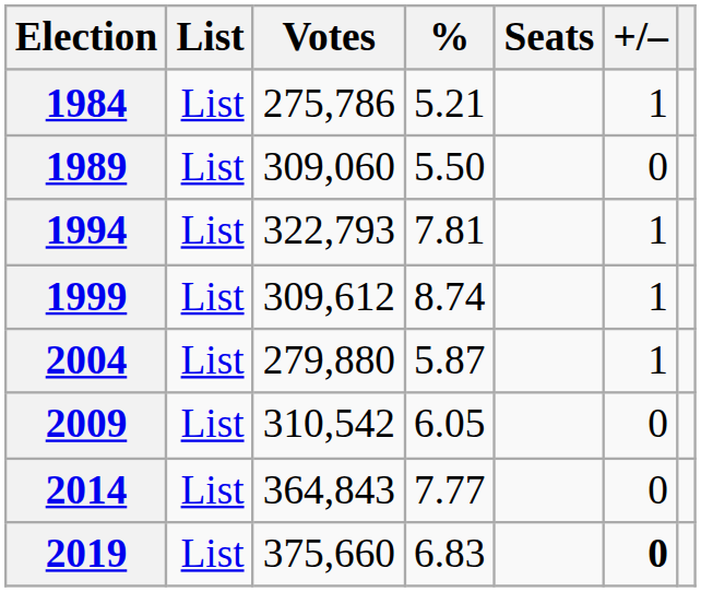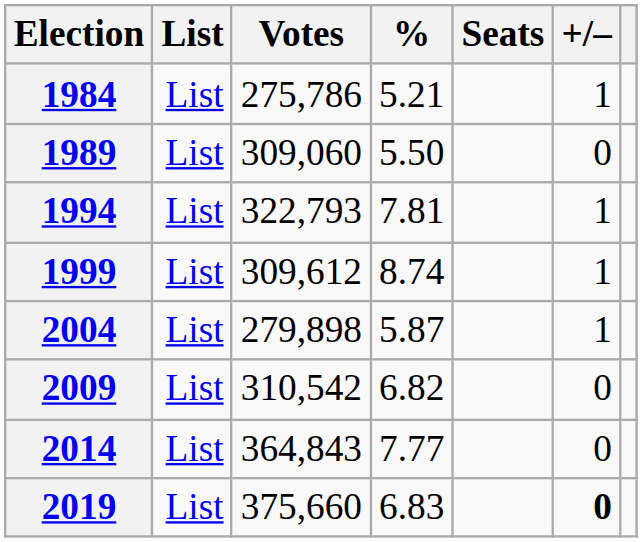2004 | Votes: 279,880 -> 279,898
2009 | %: 6.05 -> 6.82
